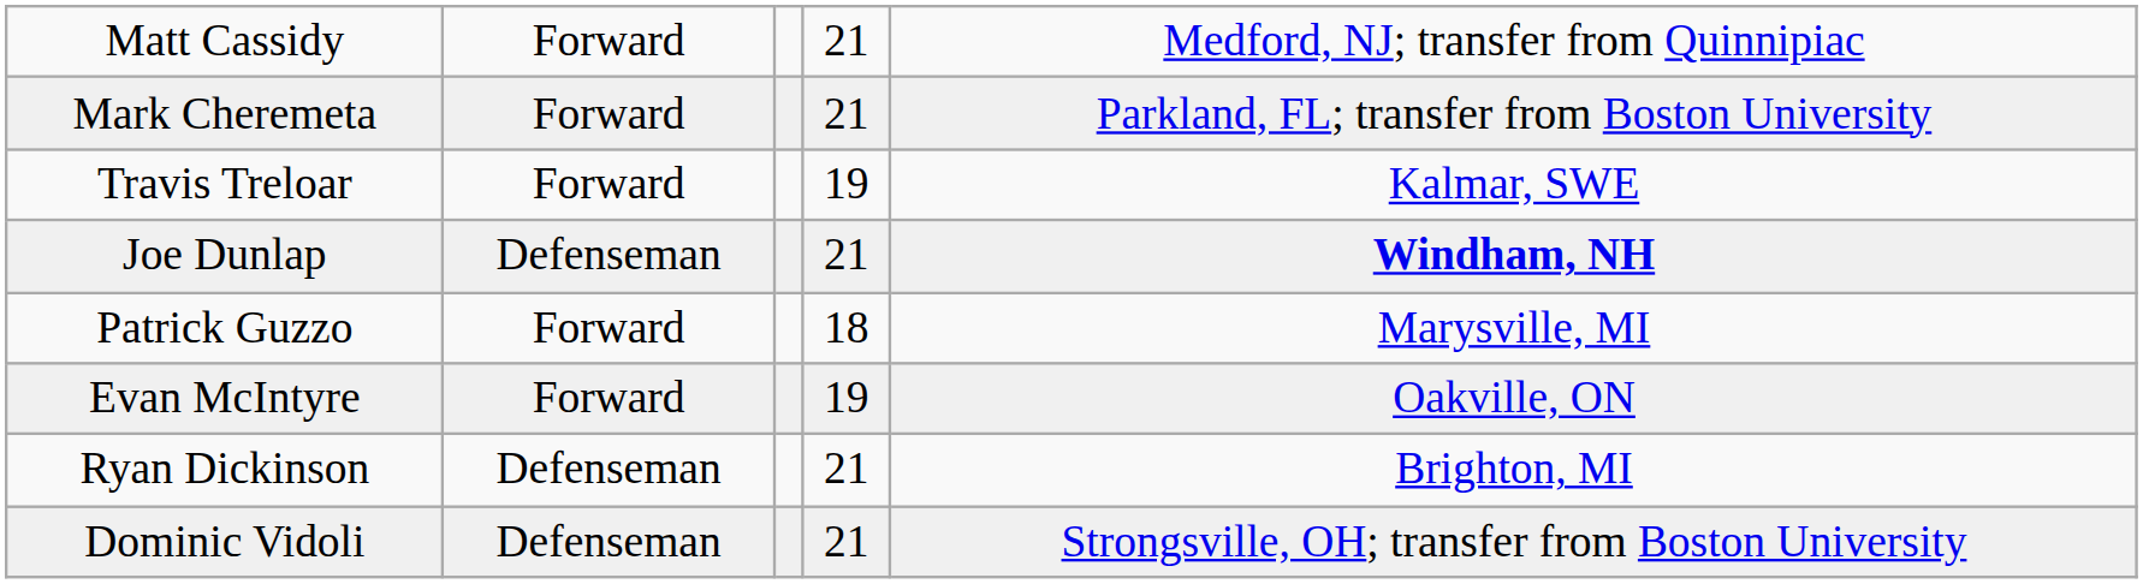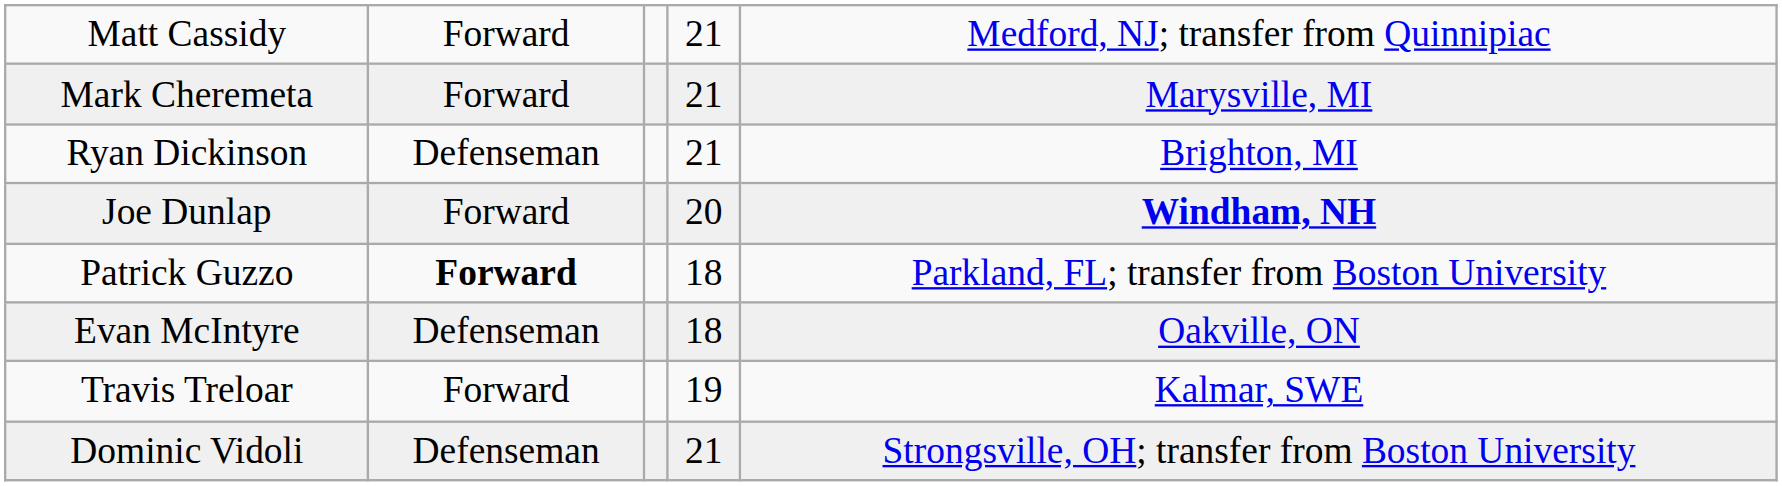Mark Cheremeta | column 5: Parkland, FL; transfer from Boston University -> Marysville, MI
rows swapped: Ryan Dickinson <-> Travis Treloar
Joe Dunlap | column 2: Defenseman -> Forward
Joe Dunlap | column 4: 21 -> 20
Patrick Guzzo | column 2: normal -> bold
Patrick Guzzo | column 5: Marysville, MI -> Parkland, FL; transfer from Boston University
Evan McIntyre | column 2: Forward -> Defenseman
Evan McIntyre | column 4: 19 -> 18
